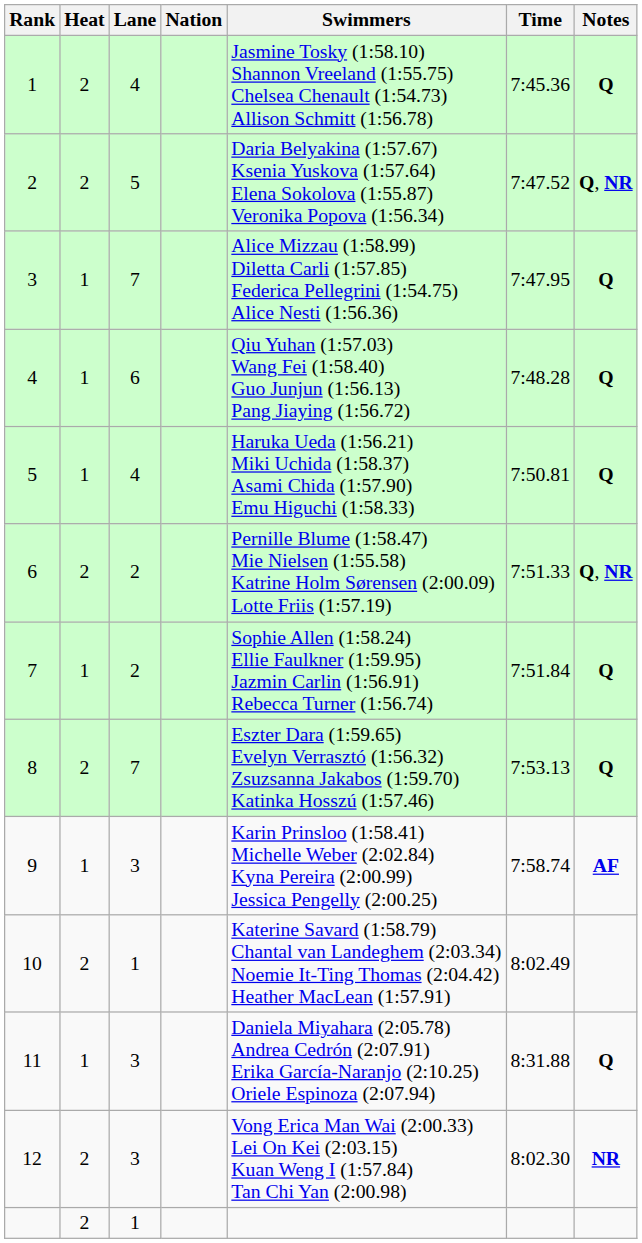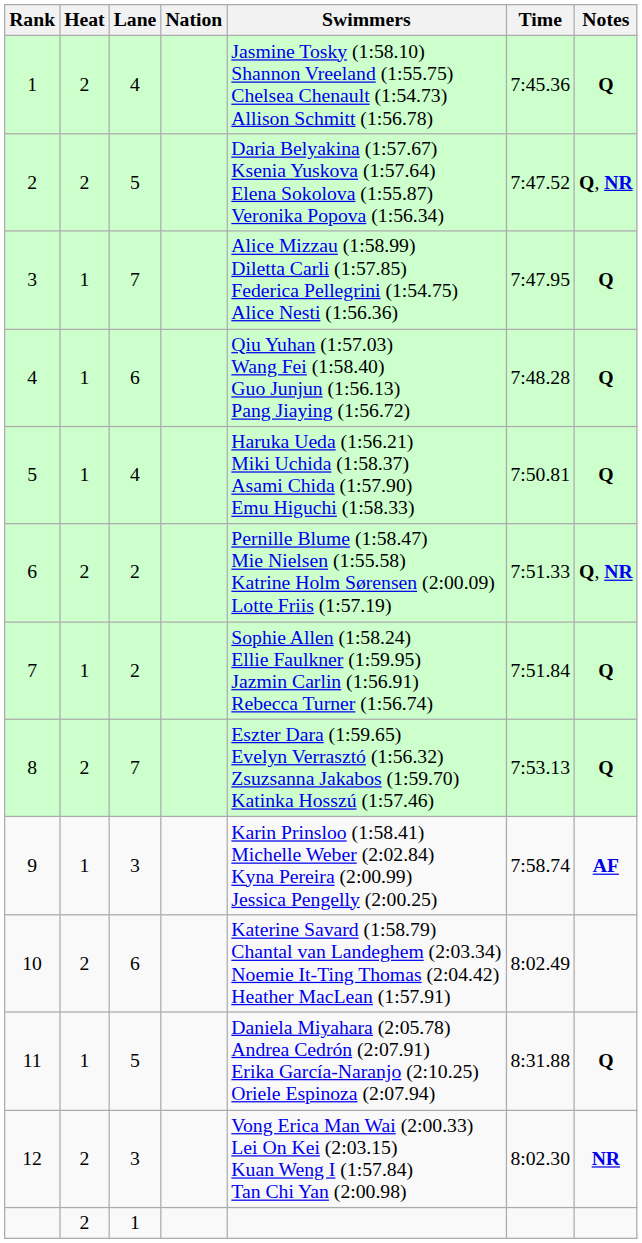10 | Lane: 1 -> 6
11 | Lane: 3 -> 5
